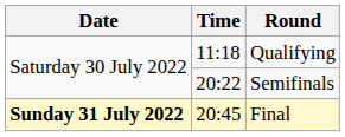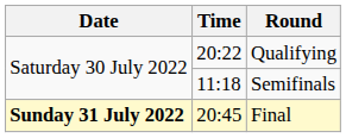Qualifying | Time: 11:18 -> 20:22
Semifinals | Time: 20:22 -> 11:18
